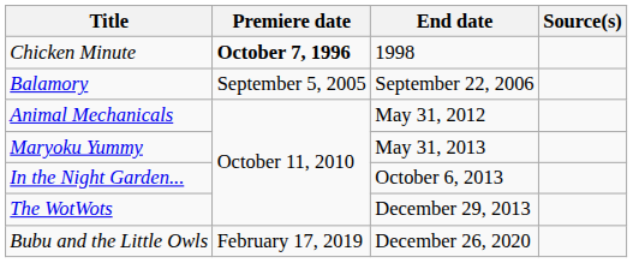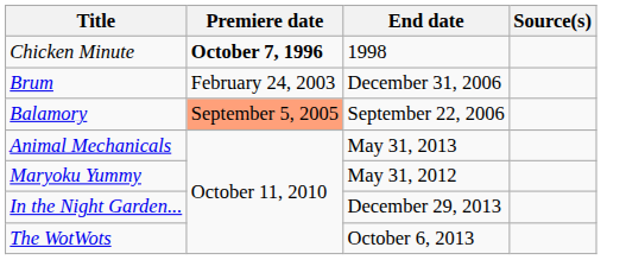+ row: Brum | February 24, 2003 | December 31, 2006
Balamory | Premiere date: no background -> lightsalmon background
Animal Mechanicals | End date: May 31, 2012 -> May 31, 2013
Maryoku Yummy | End date: May 31, 2013 -> May 31, 2012
In the Night Garden... | End date: October 6, 2013 -> December 29, 2013
The WotWots | End date: December 29, 2013 -> October 6, 2013
- row: Bubu and the Little Owls | February 17, 2019 | December 26, 2020
